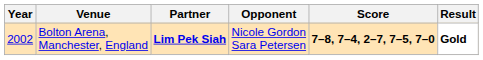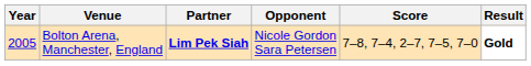Bolton Arena, Manchester, England | Year: 2002 -> 2005
Bolton Arena, Manchester, England | Score: bold -> normal
